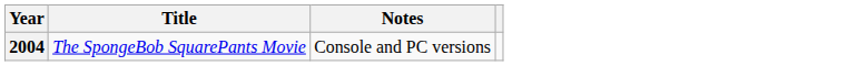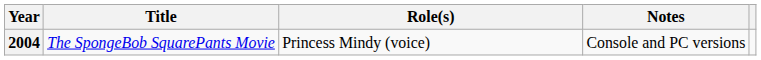+ column: Role(s) | Princess Mindy (voice)
